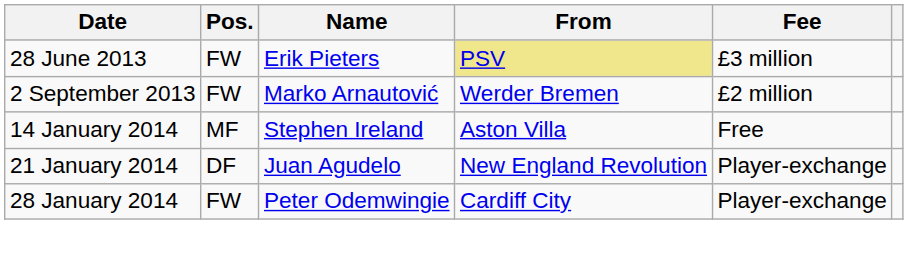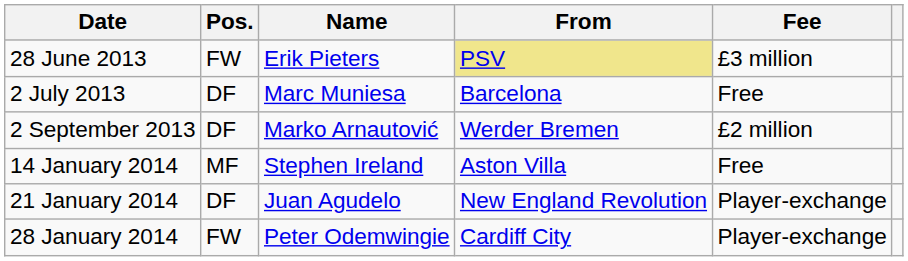+ row: 2 July 2013 | DF | Marc Muniesa | Barcelona | Free
2 September 2013 | Pos.: FW -> DF
